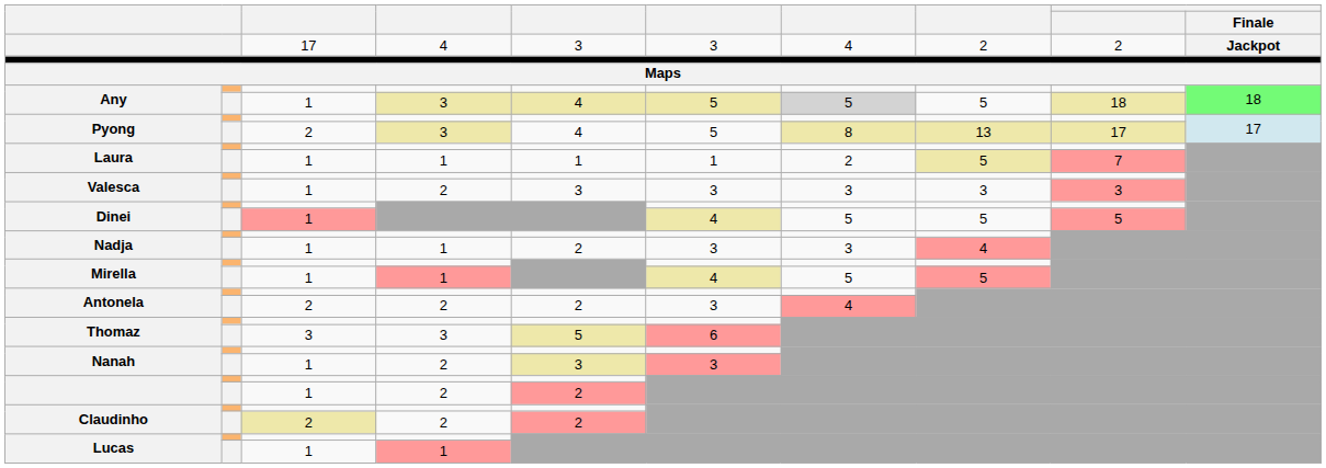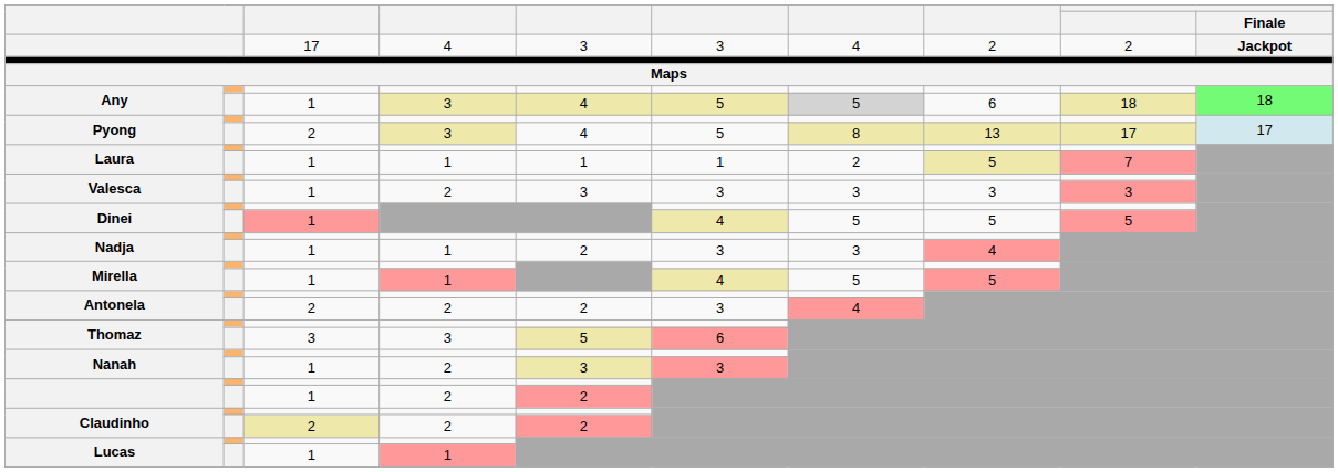Any / 1 | column 8: 5 -> 6
